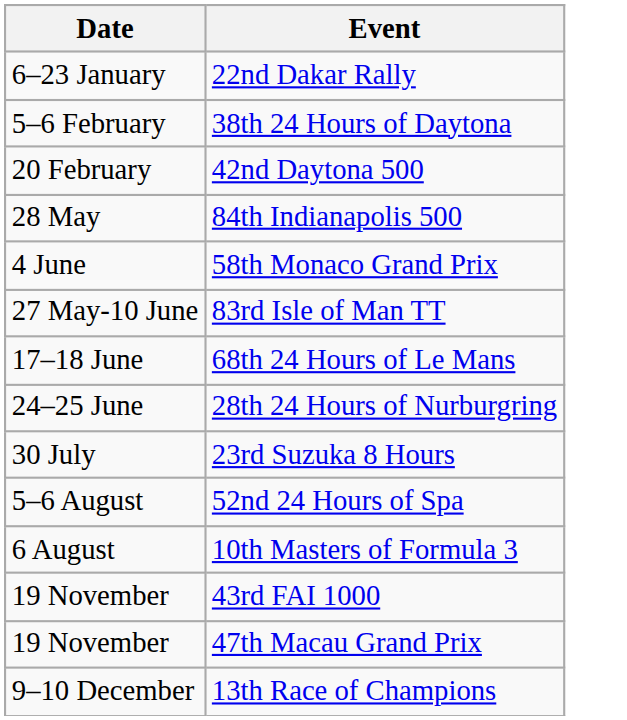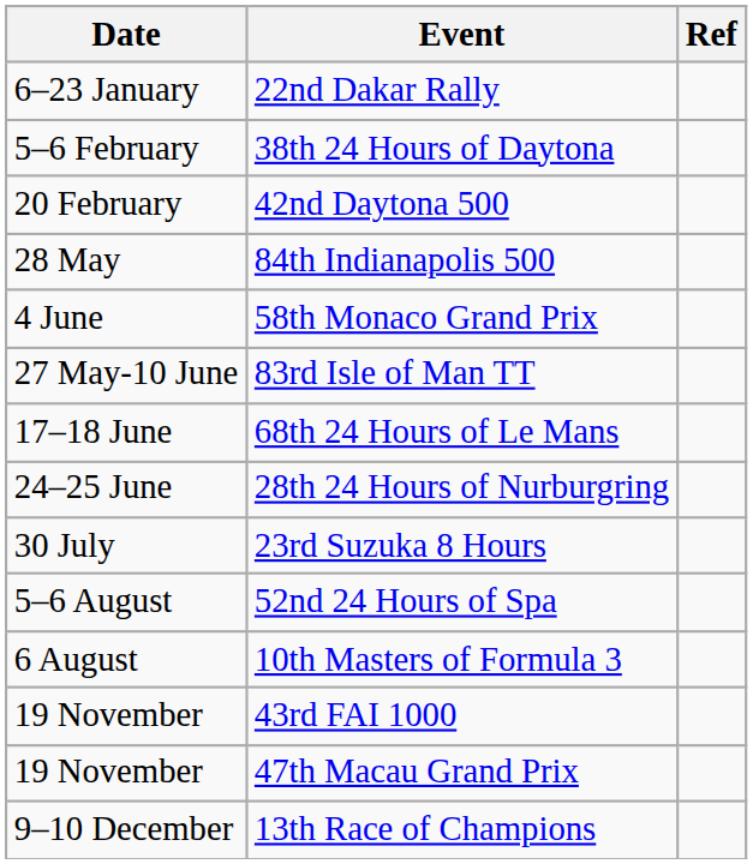+ column: Ref
